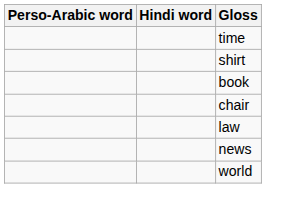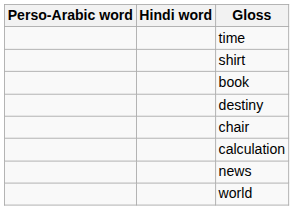+ row: destiny
+ row: calculation
- row: law
